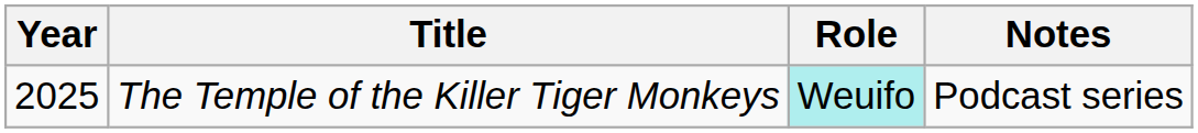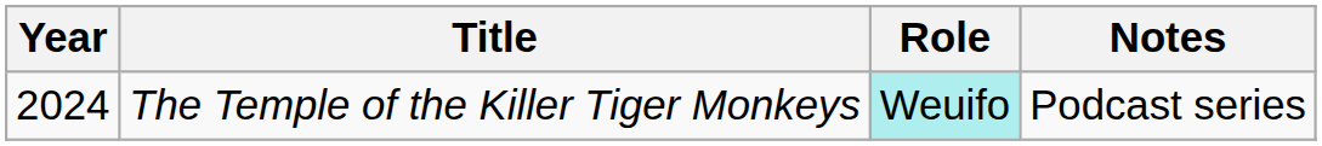The Temple of the Killer Tiger Monkeys | Year: 2025 -> 2024
